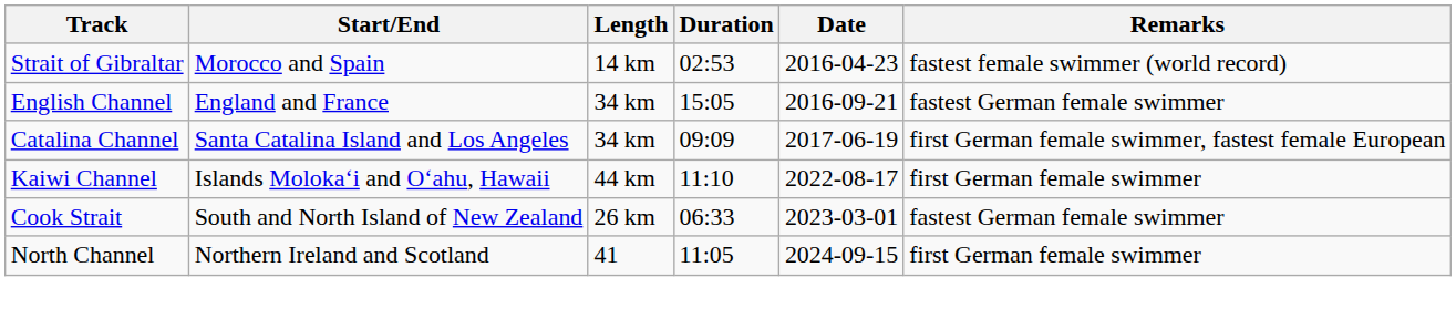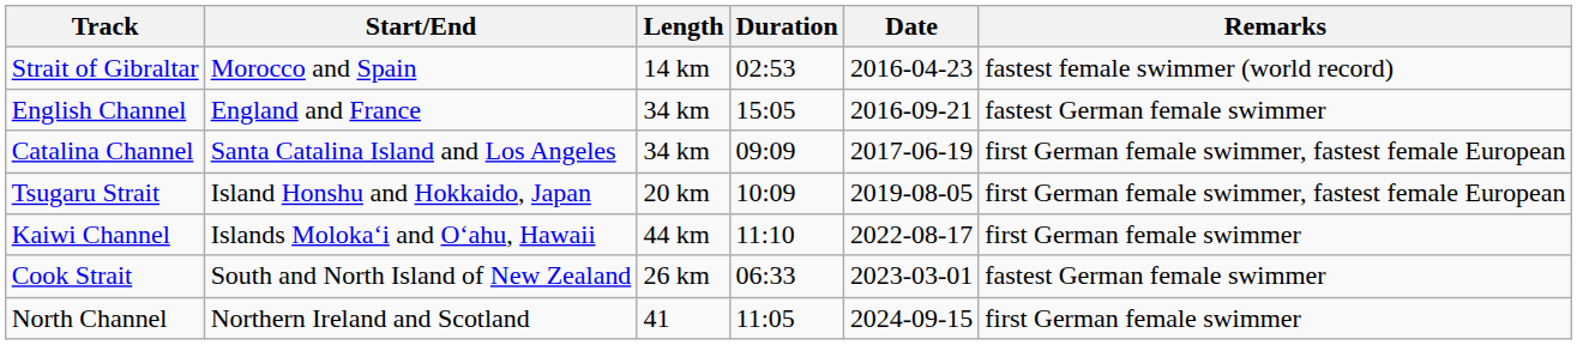+ row: Tsugaru Strait | Island Honshu and Hokkaido, Japan | 20 km | 10:09 | 2019-08-05 | first German female swimmer, fastest female European
